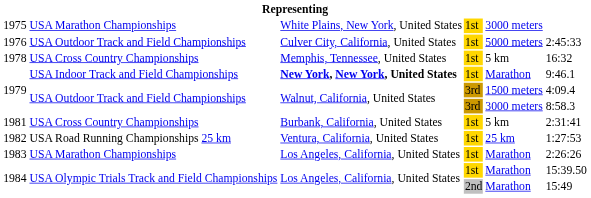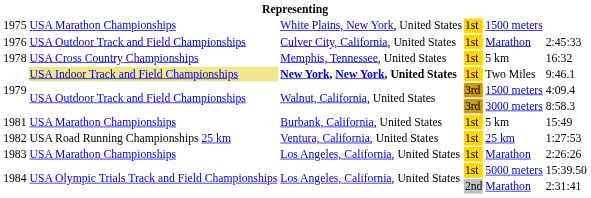1975 | column 5: 3000 meters -> 1500 meters
1976 | column 5: 5000 meters -> Marathon
1979 / 1st | column 2: no background -> khaki background
1979 / 1st | column 5: Marathon -> Two Miles
1981 | column 2: USA Cross Country Championships -> USA Marathon Championships
1981 | column 6: 2:31:41 -> 15:49
1984 / 1st | column 5: Marathon -> 5000 meters
1984 / 2nd | column 6: 15:49 -> 2:31:41
